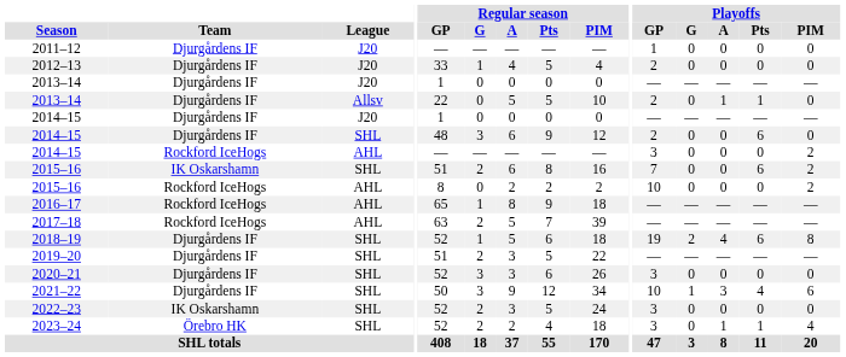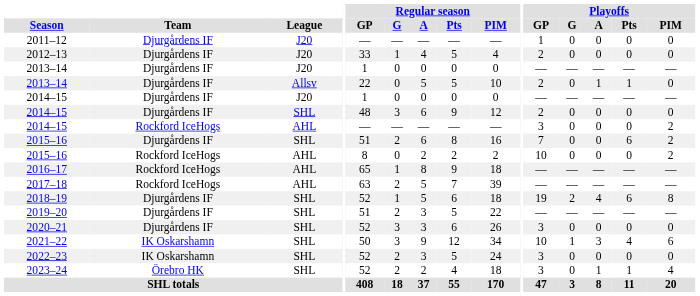2014–15 / SHL | Playoffs / Pts: 6 -> 0
2015–16 / SHL | Team: IK Oskarshamn -> Djurgårdens IF
2021–22 | Team: Djurgårdens IF -> IK Oskarshamn
